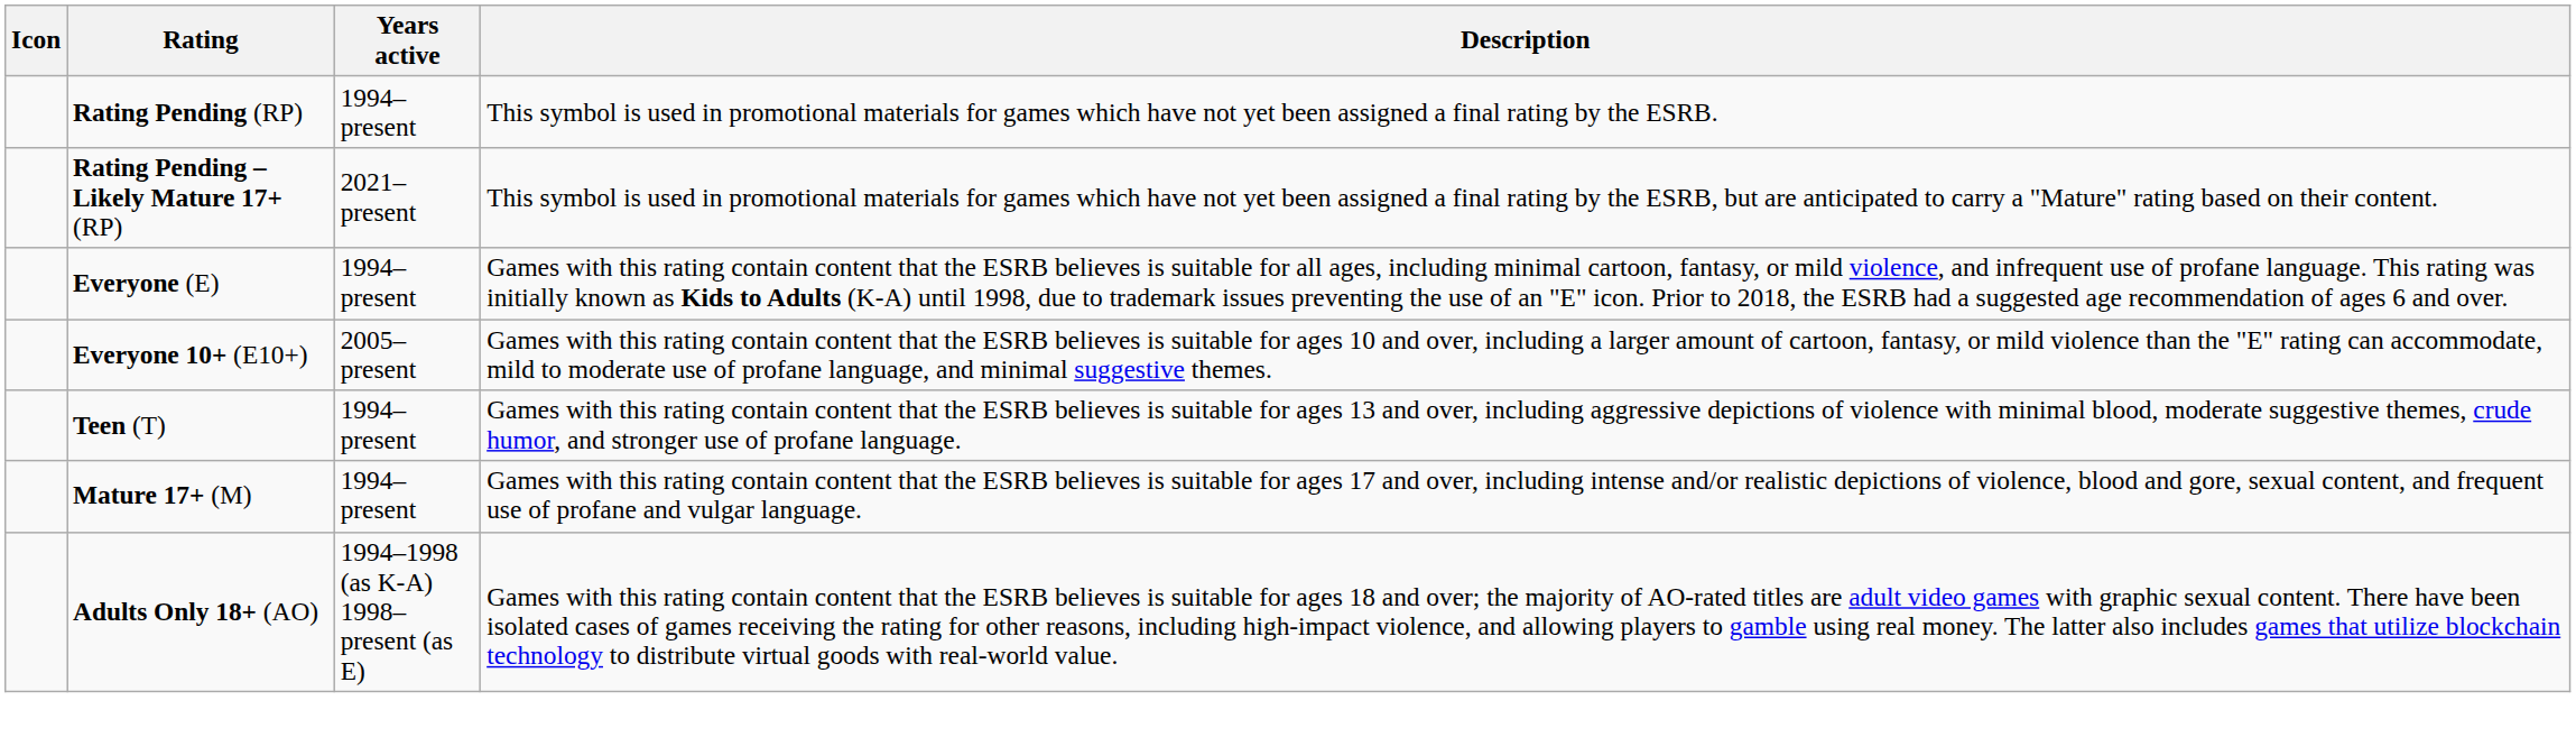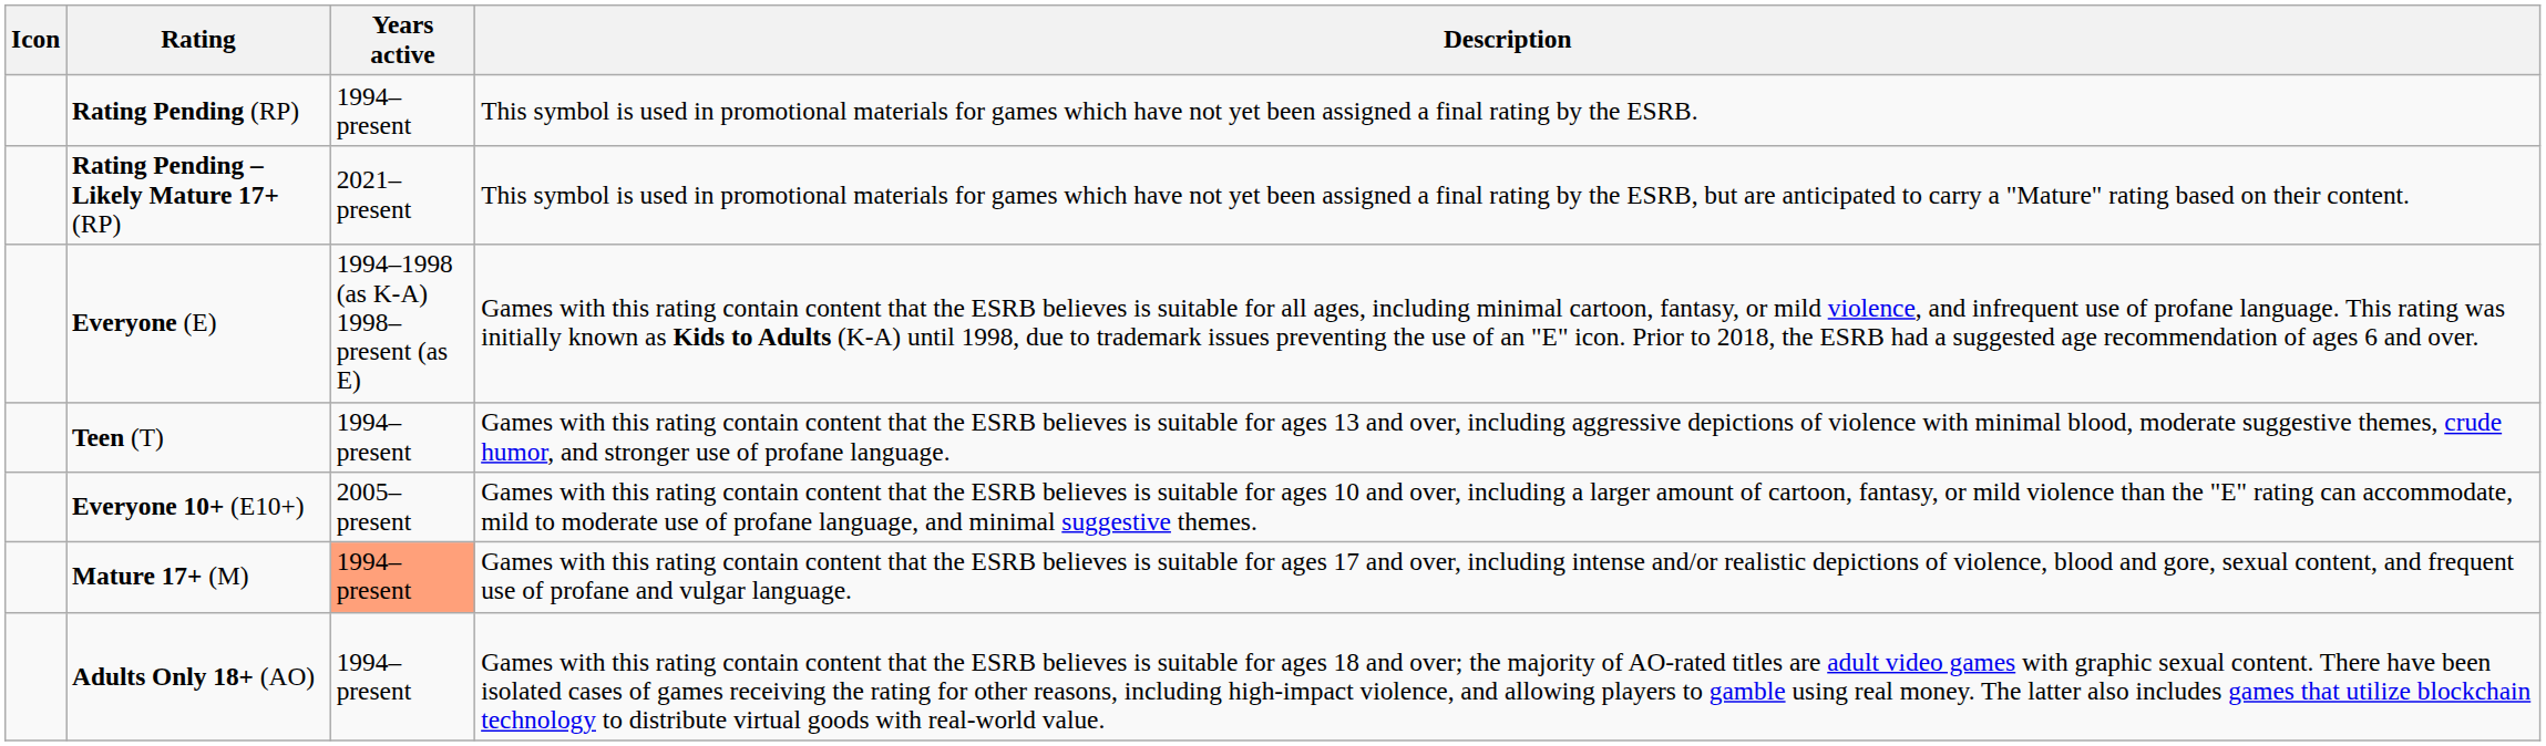Everyone (E) | Years active: 1994–present -> 1994–1998 (as K-A) 1998–present (as E)
rows swapped: Everyone 10+ (E10+) <-> Teen (T)
Mature 17+ (M) | Years active: no background -> lightsalmon background
Adults Only 18+ (AO) | Years active: 1994–1998 (as K-A) 1998–present (as E) -> 1994–present
